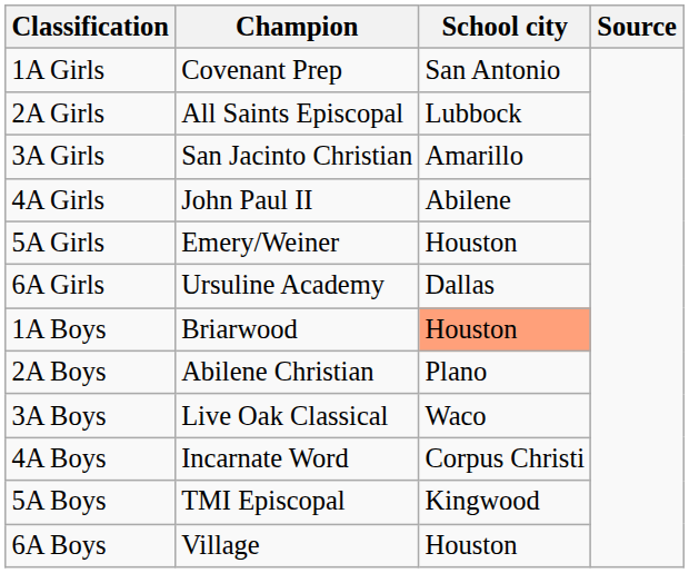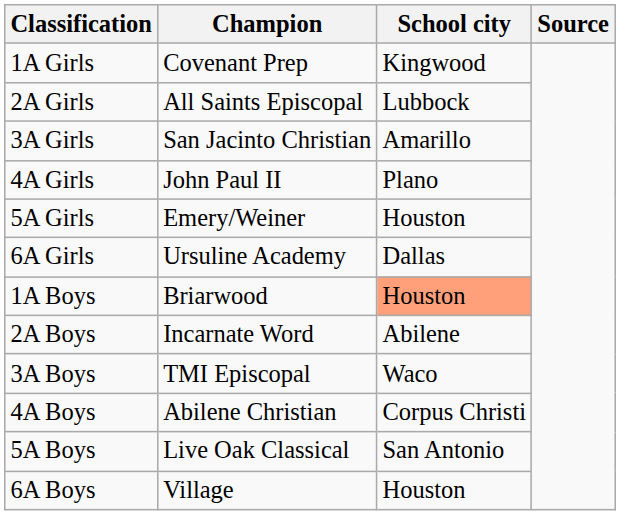1A Girls | School city: San Antonio -> Kingwood
4A Girls | School city: Abilene -> Plano
2A Boys | Champion: Abilene Christian -> Incarnate Word
2A Boys | School city: Plano -> Abilene
3A Boys | Champion: Live Oak Classical -> TMI Episcopal
4A Boys | Champion: Incarnate Word -> Abilene Christian
5A Boys | Champion: TMI Episcopal -> Live Oak Classical
5A Boys | School city: Kingwood -> San Antonio
